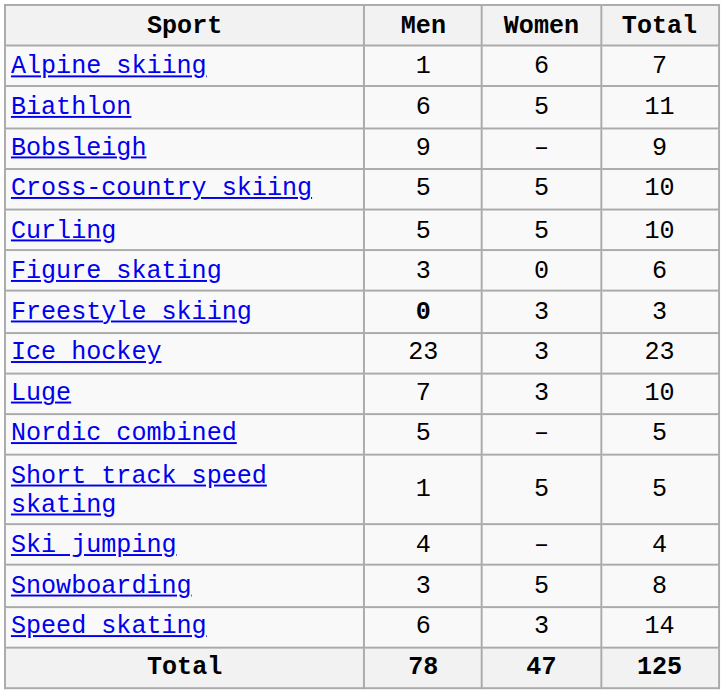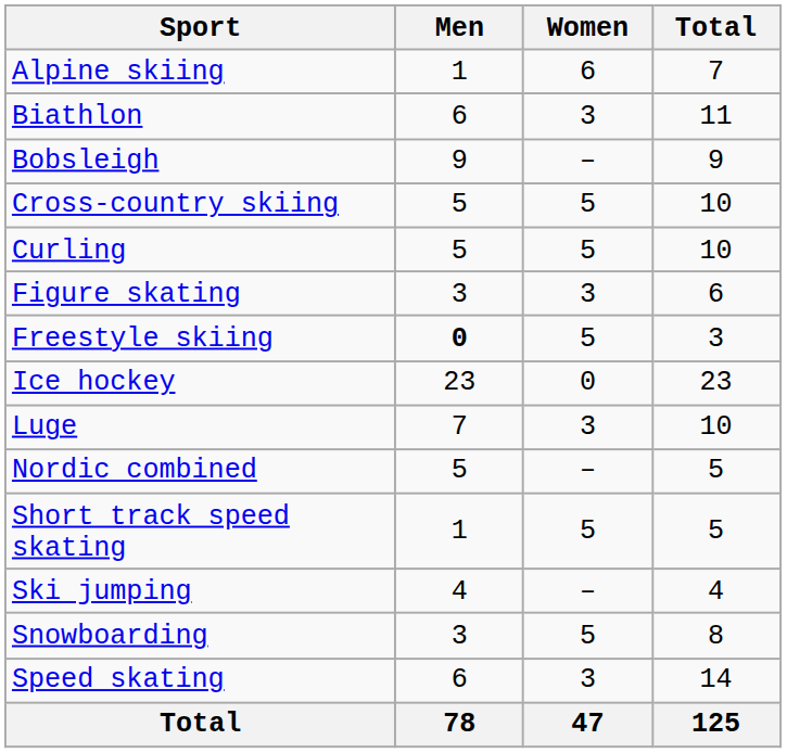Biathlon | Women: 5 -> 3
Figure skating | Women: 0 -> 3
Freestyle skiing | Women: 3 -> 5
Ice hockey | Women: 3 -> 0
